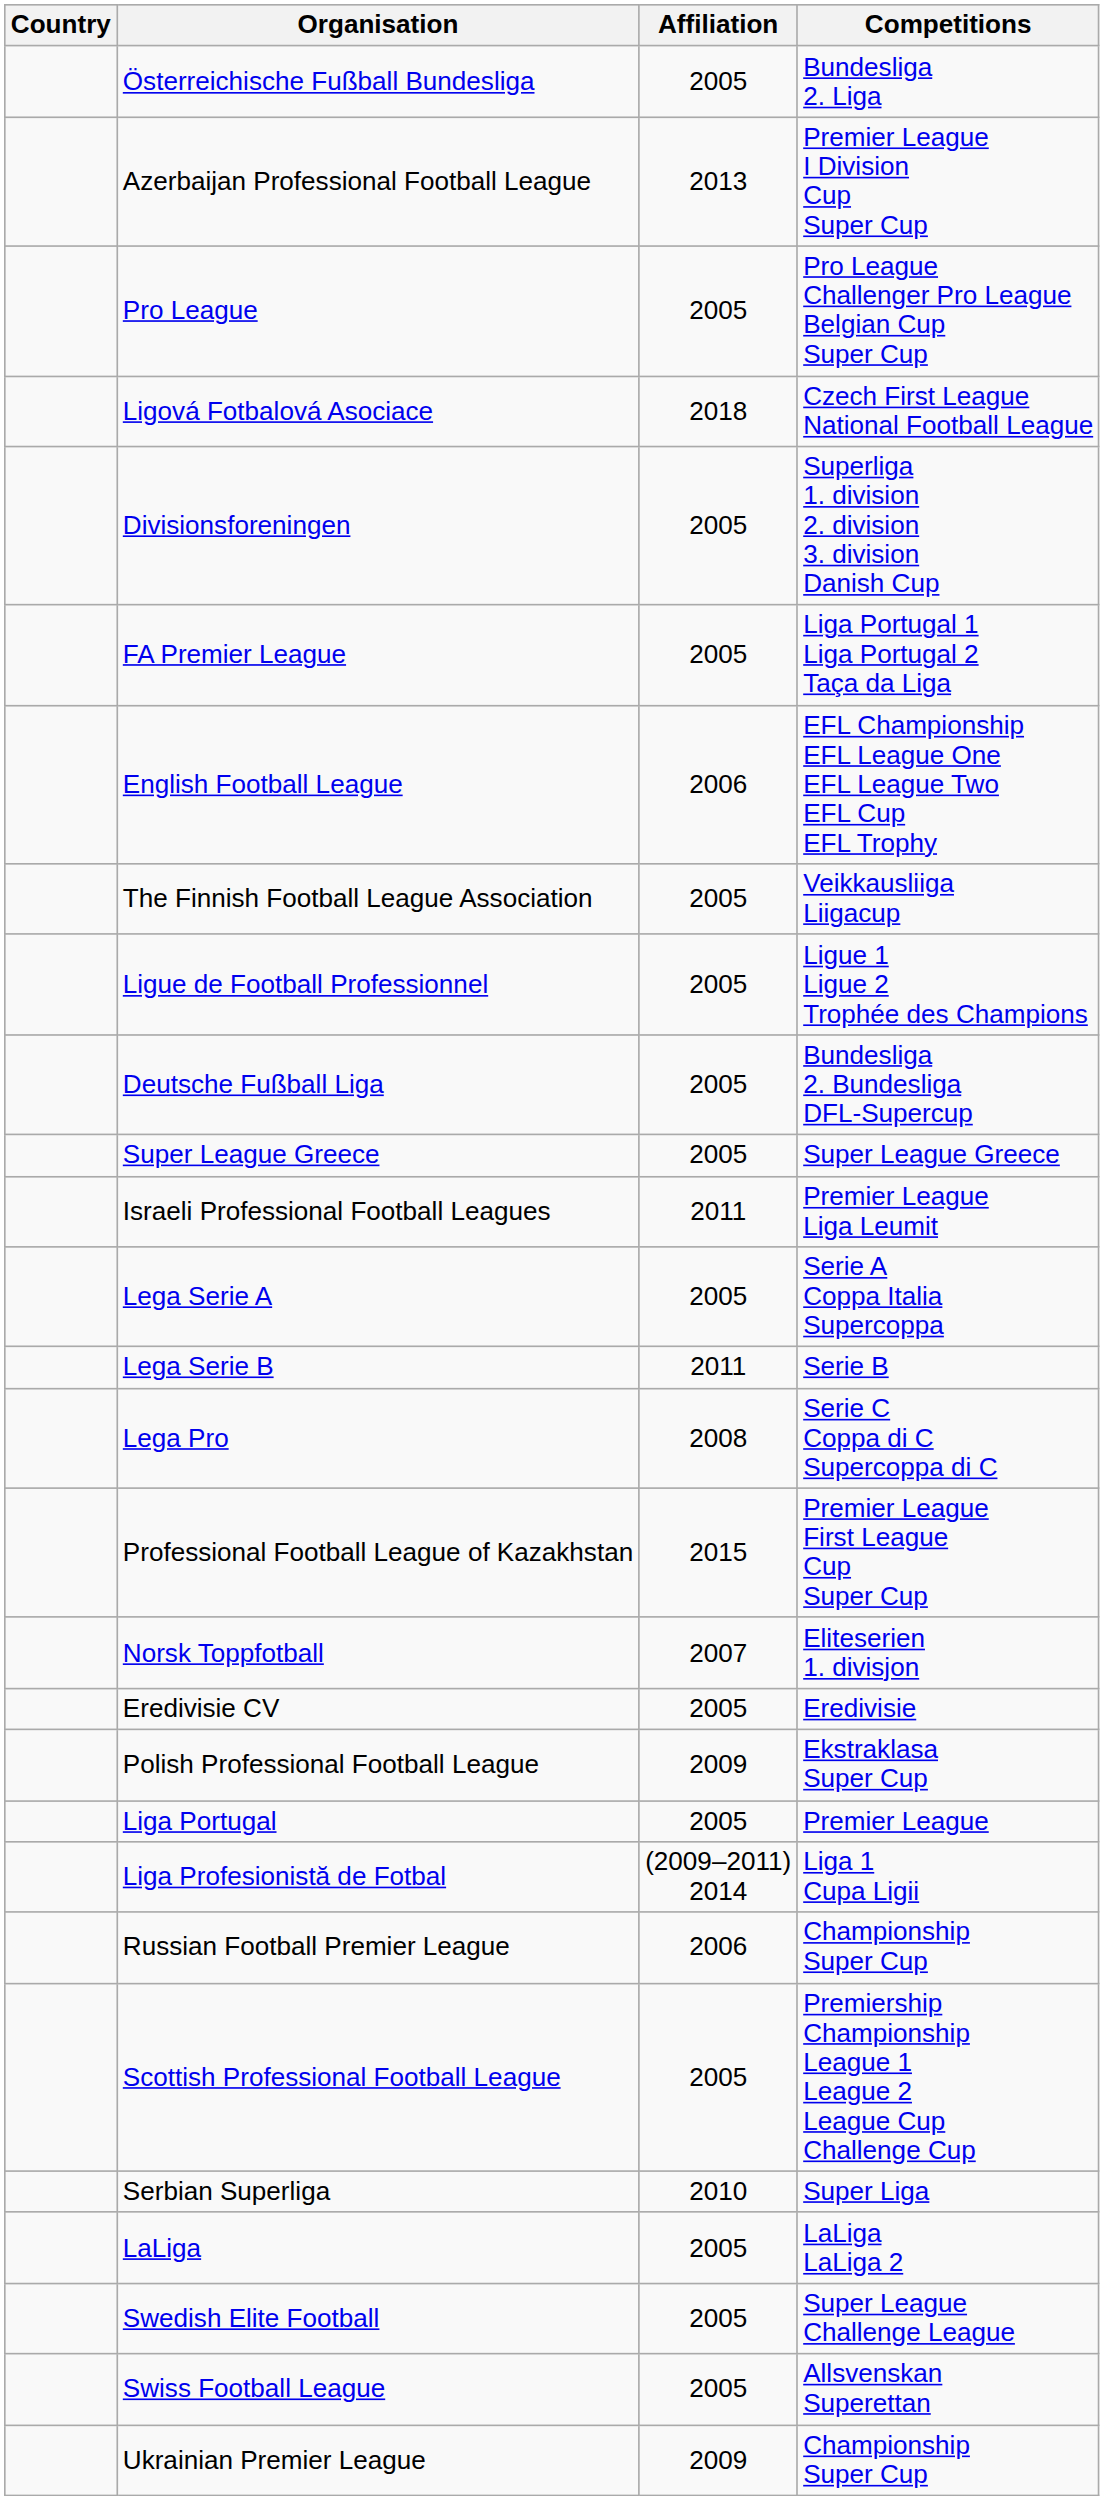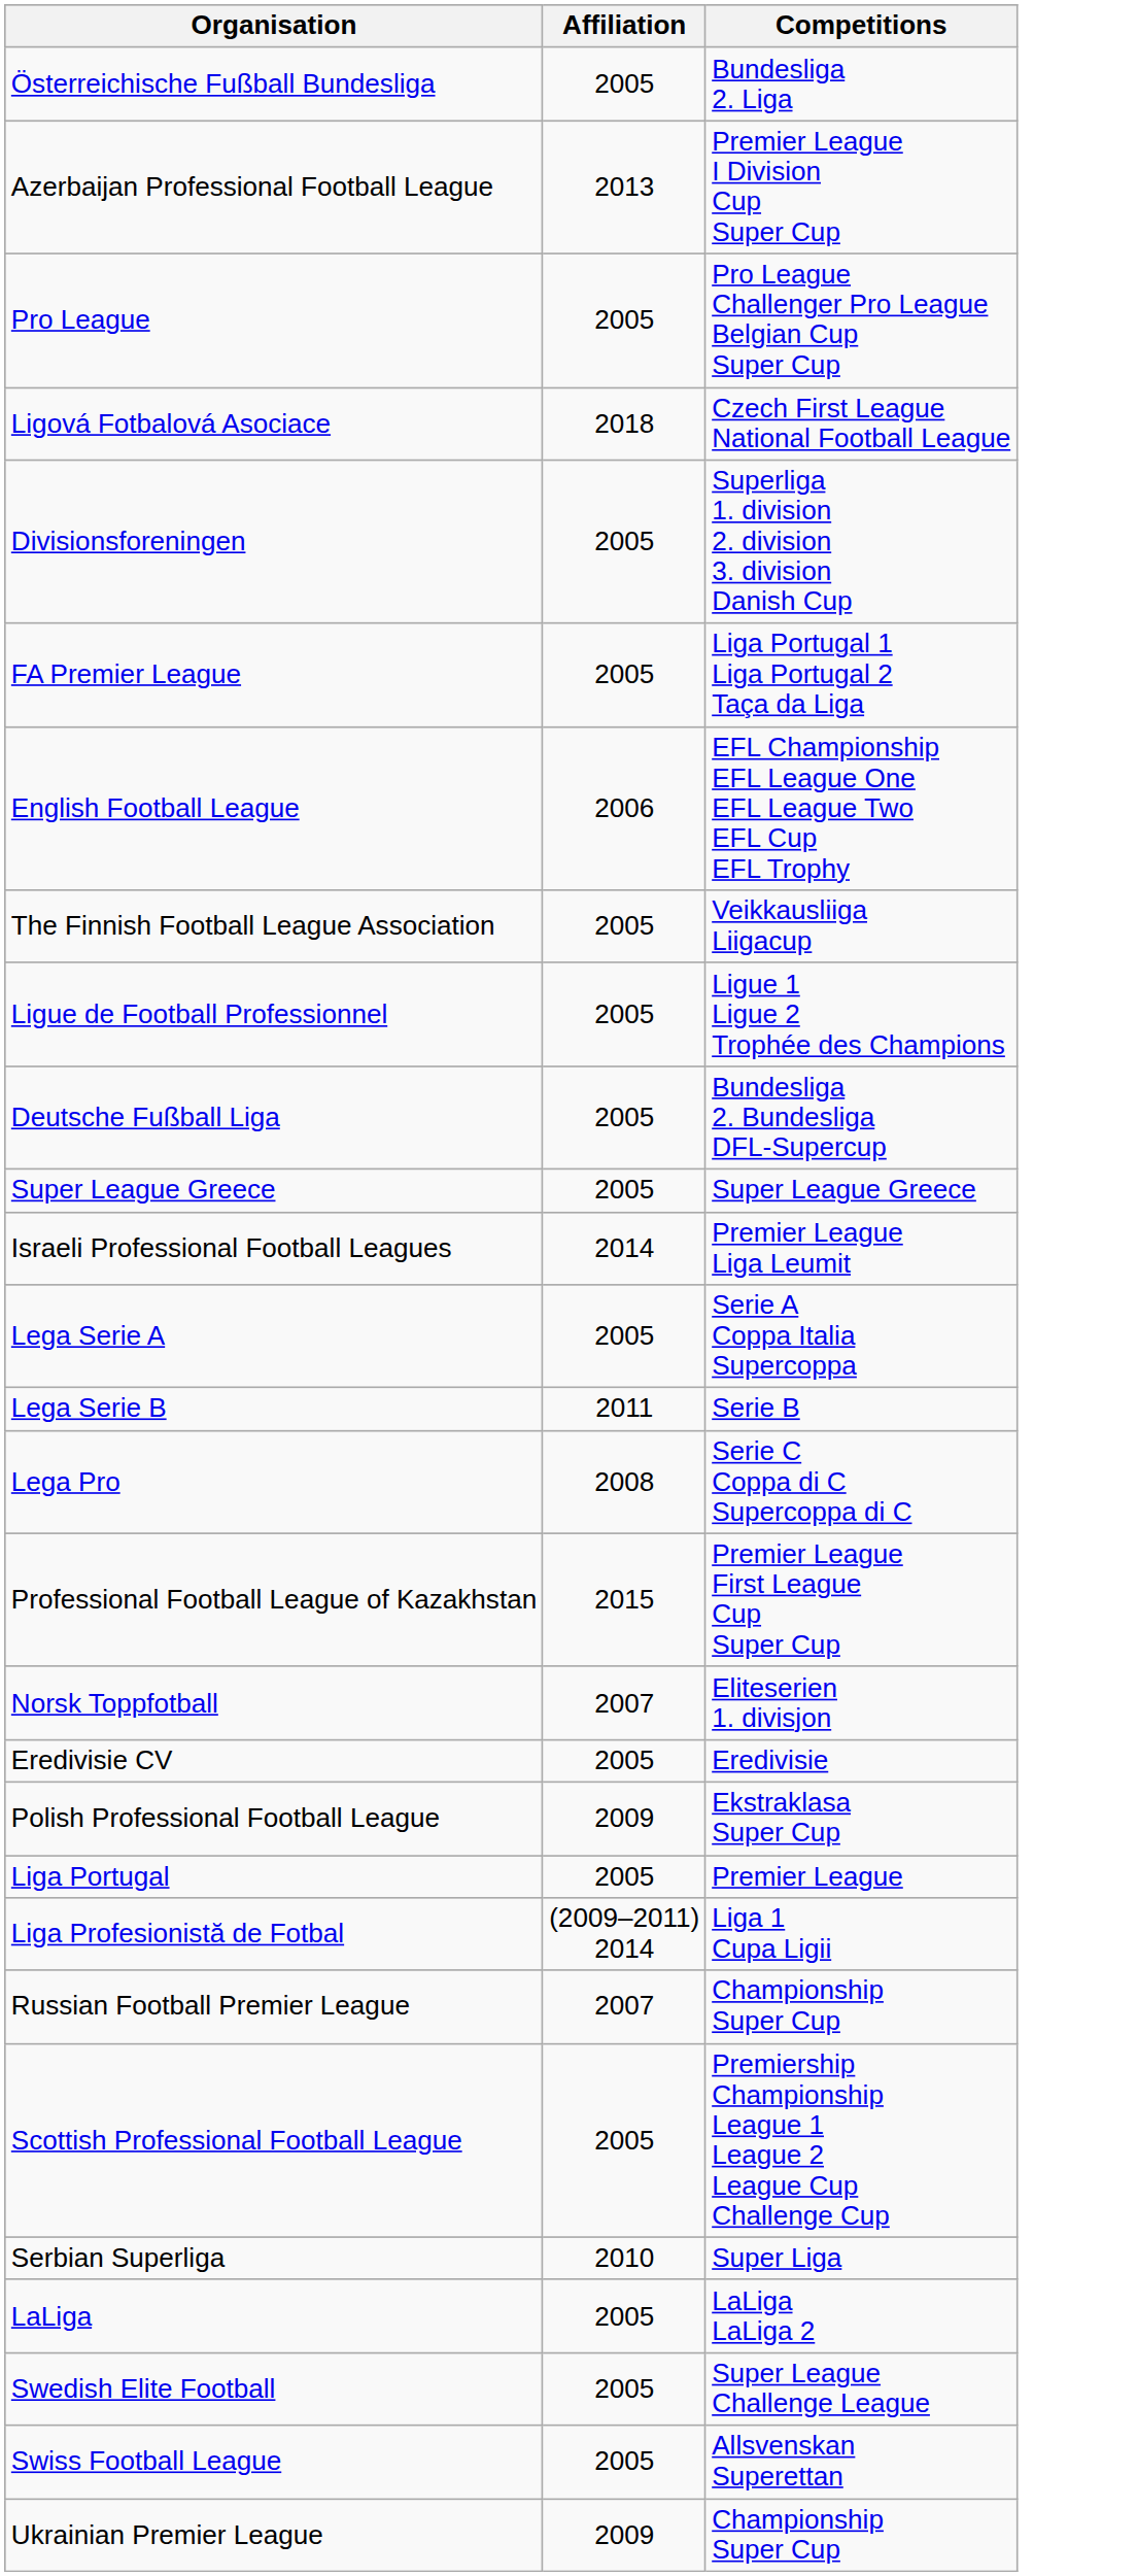- column: Country
Israeli Professional Football Leagues | Affiliation: 2011 -> 2014
Russian Football Premier League | Affiliation: 2006 -> 2007
